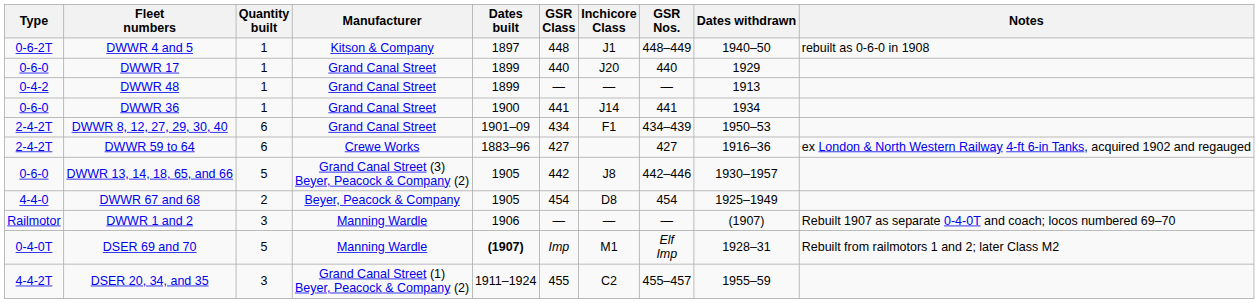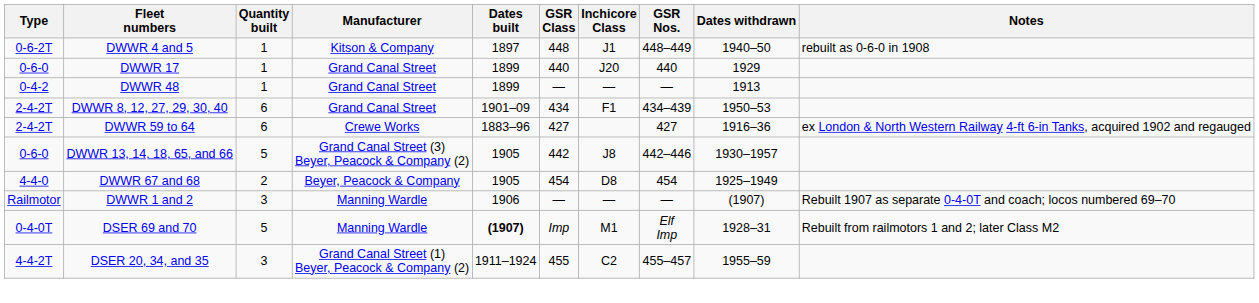- row: 0-6-0 | DWWR 36 | 1 | Grand Canal Street | 1900 | 441 | J14 | 441 | 1934
